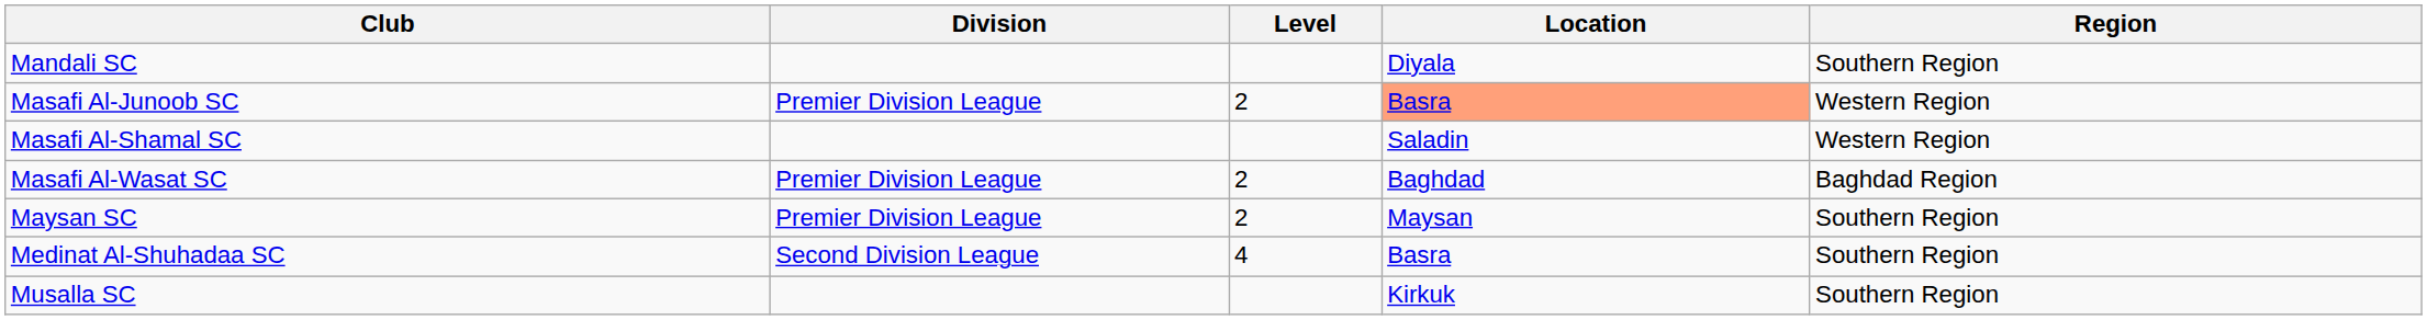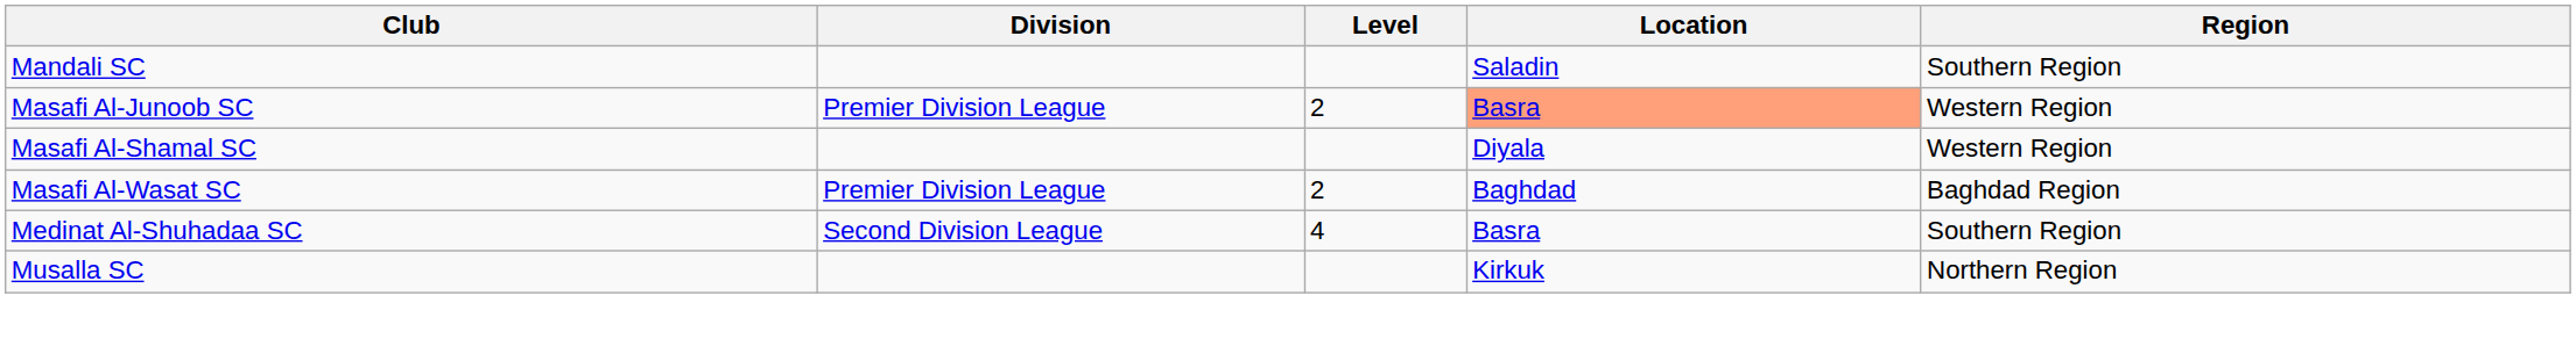Mandali SC | Location: Diyala -> Saladin
Masafi Al-Shamal SC | Location: Saladin -> Diyala
- row: Maysan SC | Premier Division League | 2 | Maysan | Southern Region
Musalla SC | Region: Southern Region -> Northern Region
